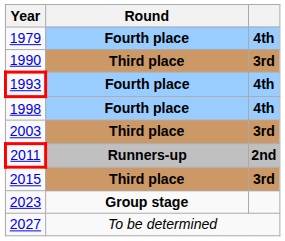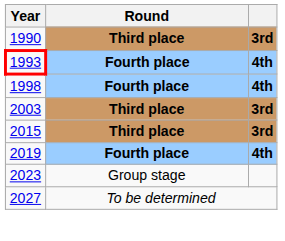- row: 1979 | Fourth place | 4th
- row: 2011 | Runners-up | 2nd
+ row: 2019 | Fourth place | 4th
2023 | Round: bold -> normal
